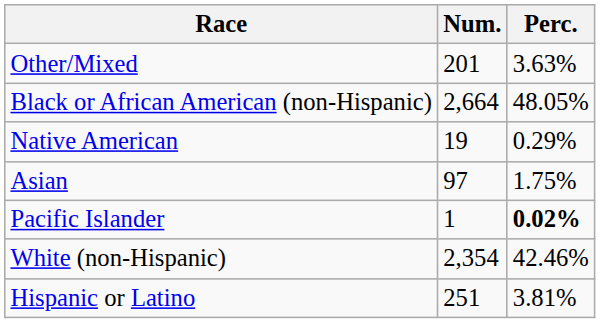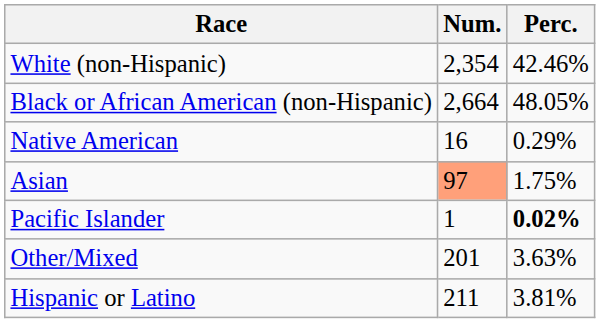rows swapped: White (non-Hispanic) <-> Other/Mixed
Native American | Num.: 19 -> 16
Asian | Num.: no background -> lightsalmon background
Hispanic or Latino | Num.: 251 -> 211
